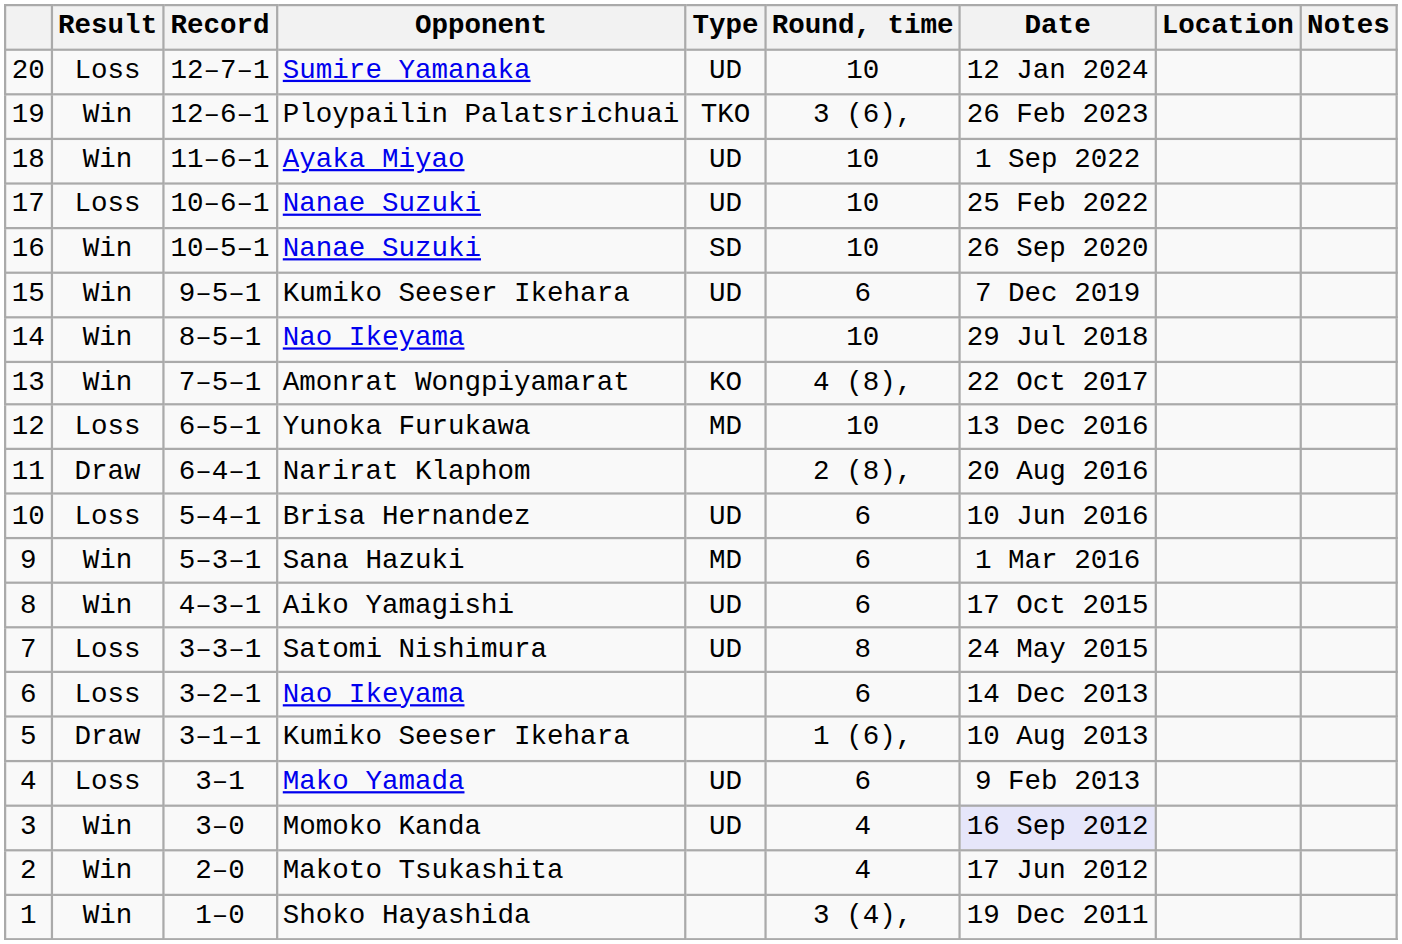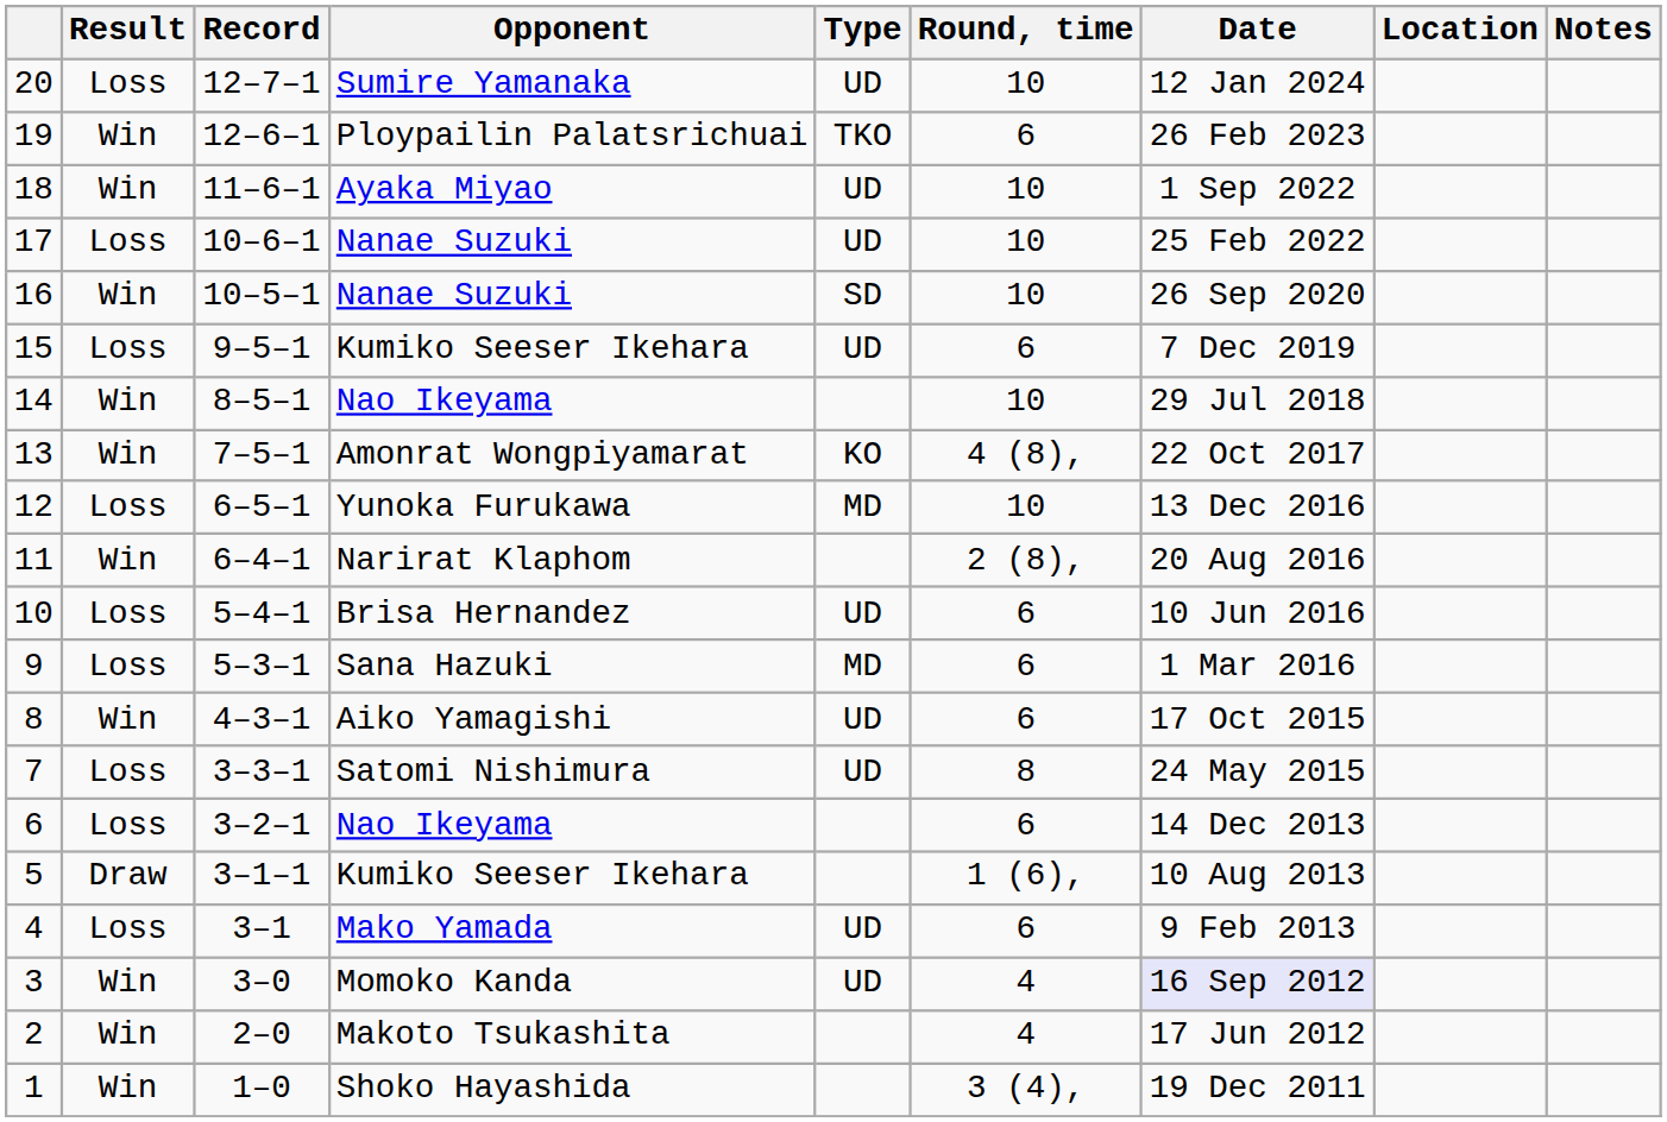19 | Round, time: 3 (6), -> 6
15 | Result: Win -> Loss
11 | Result: Draw -> Win
9 | Result: Win -> Loss
